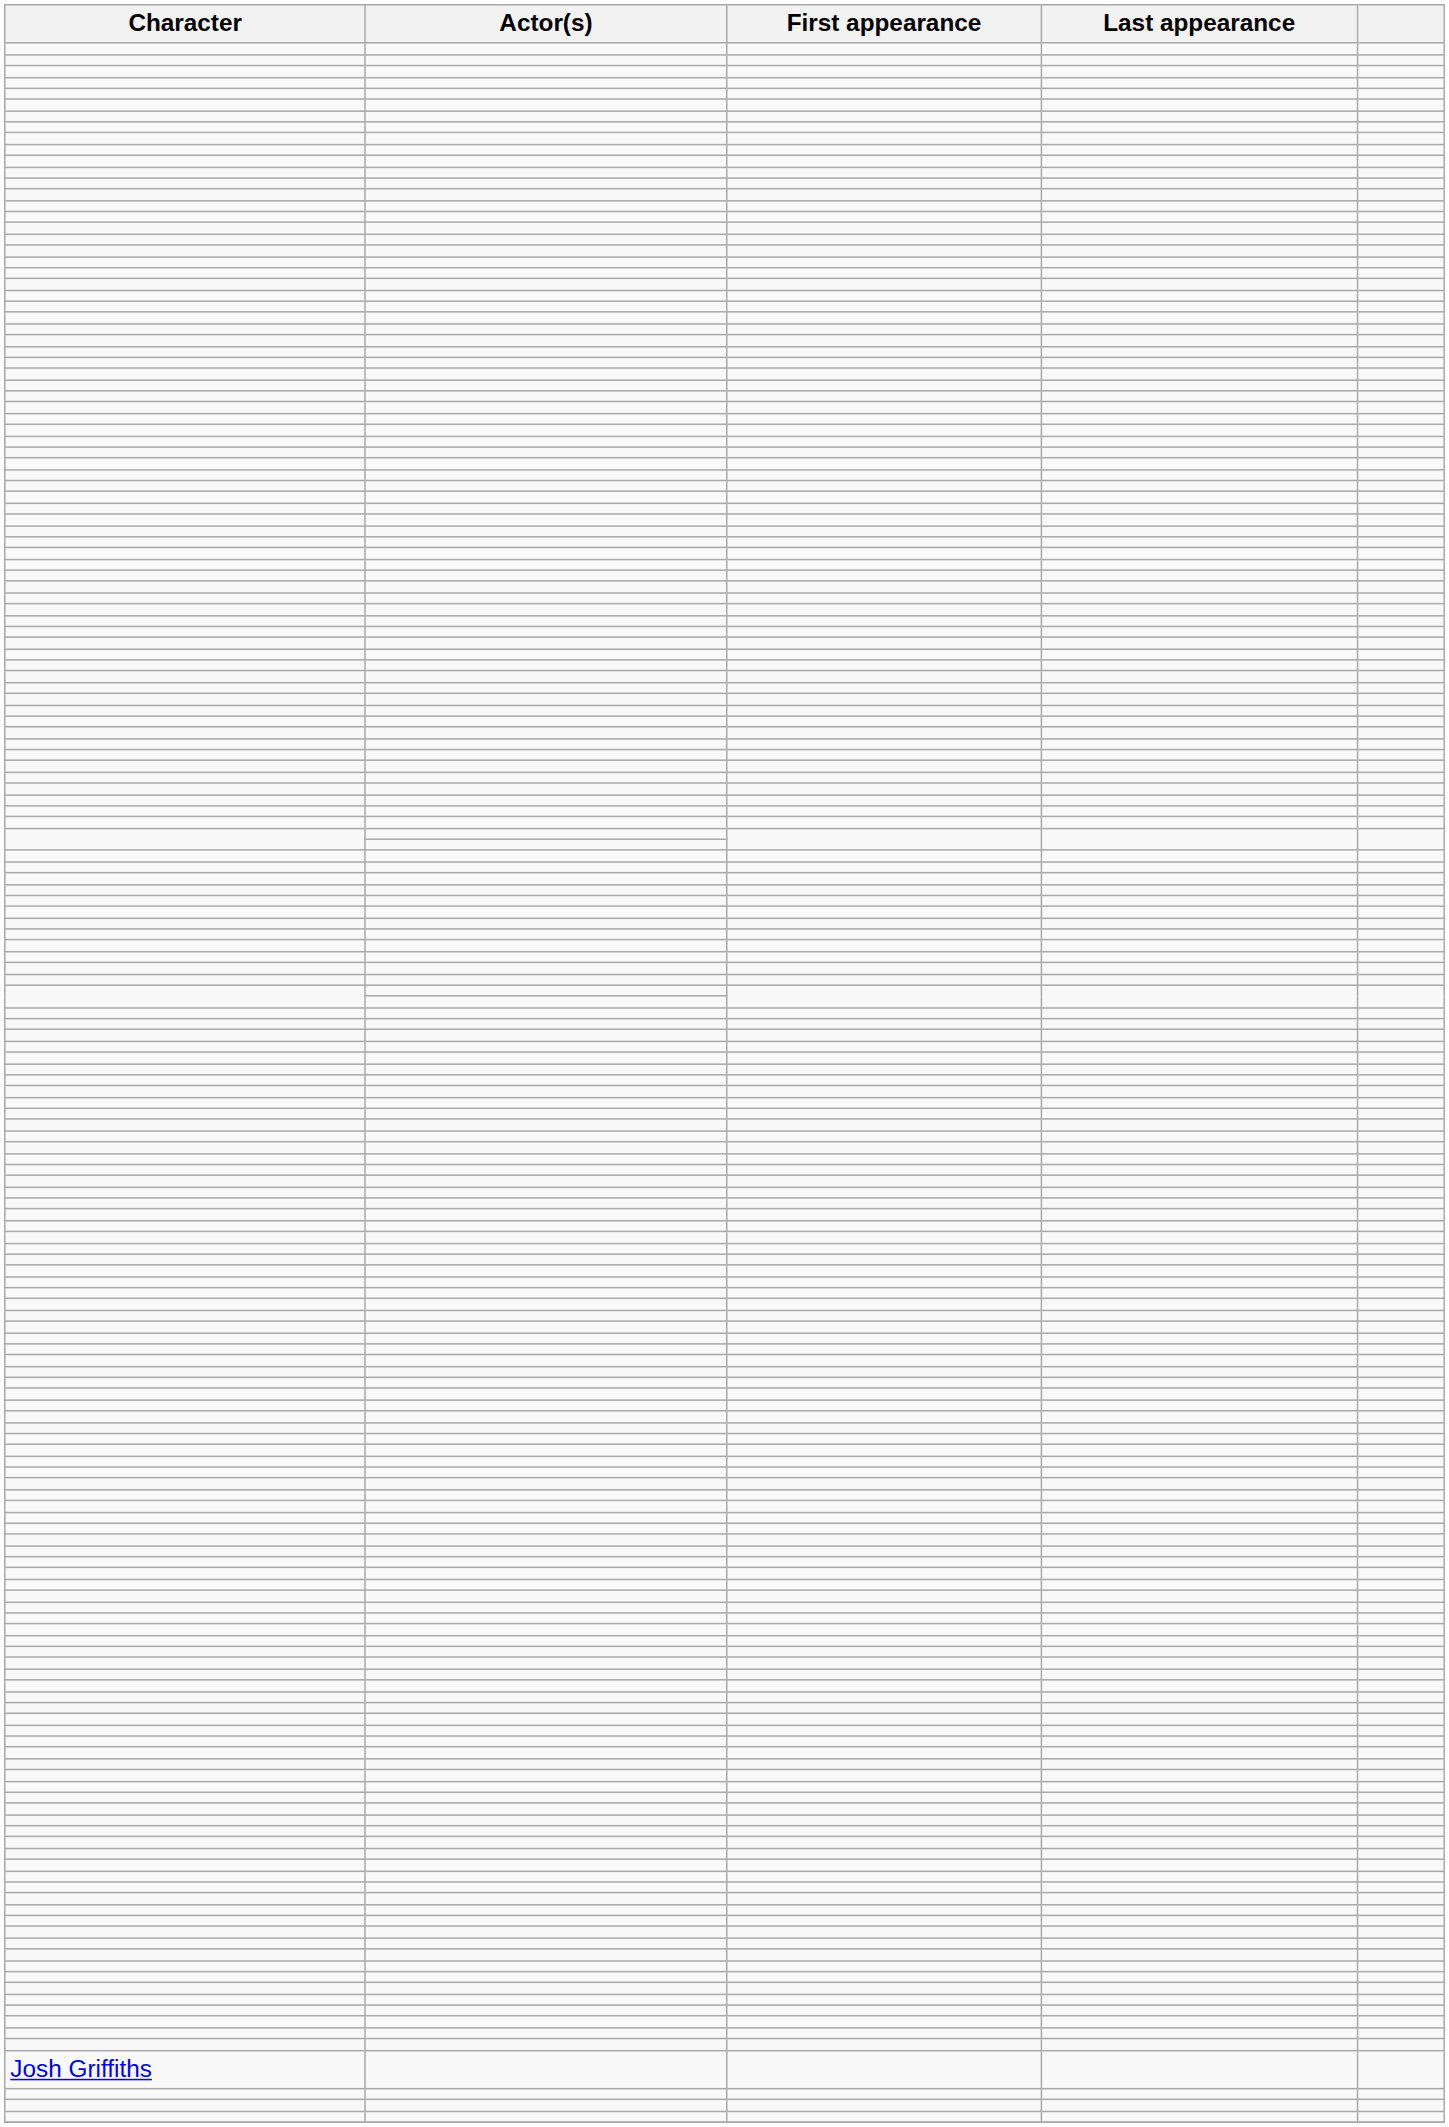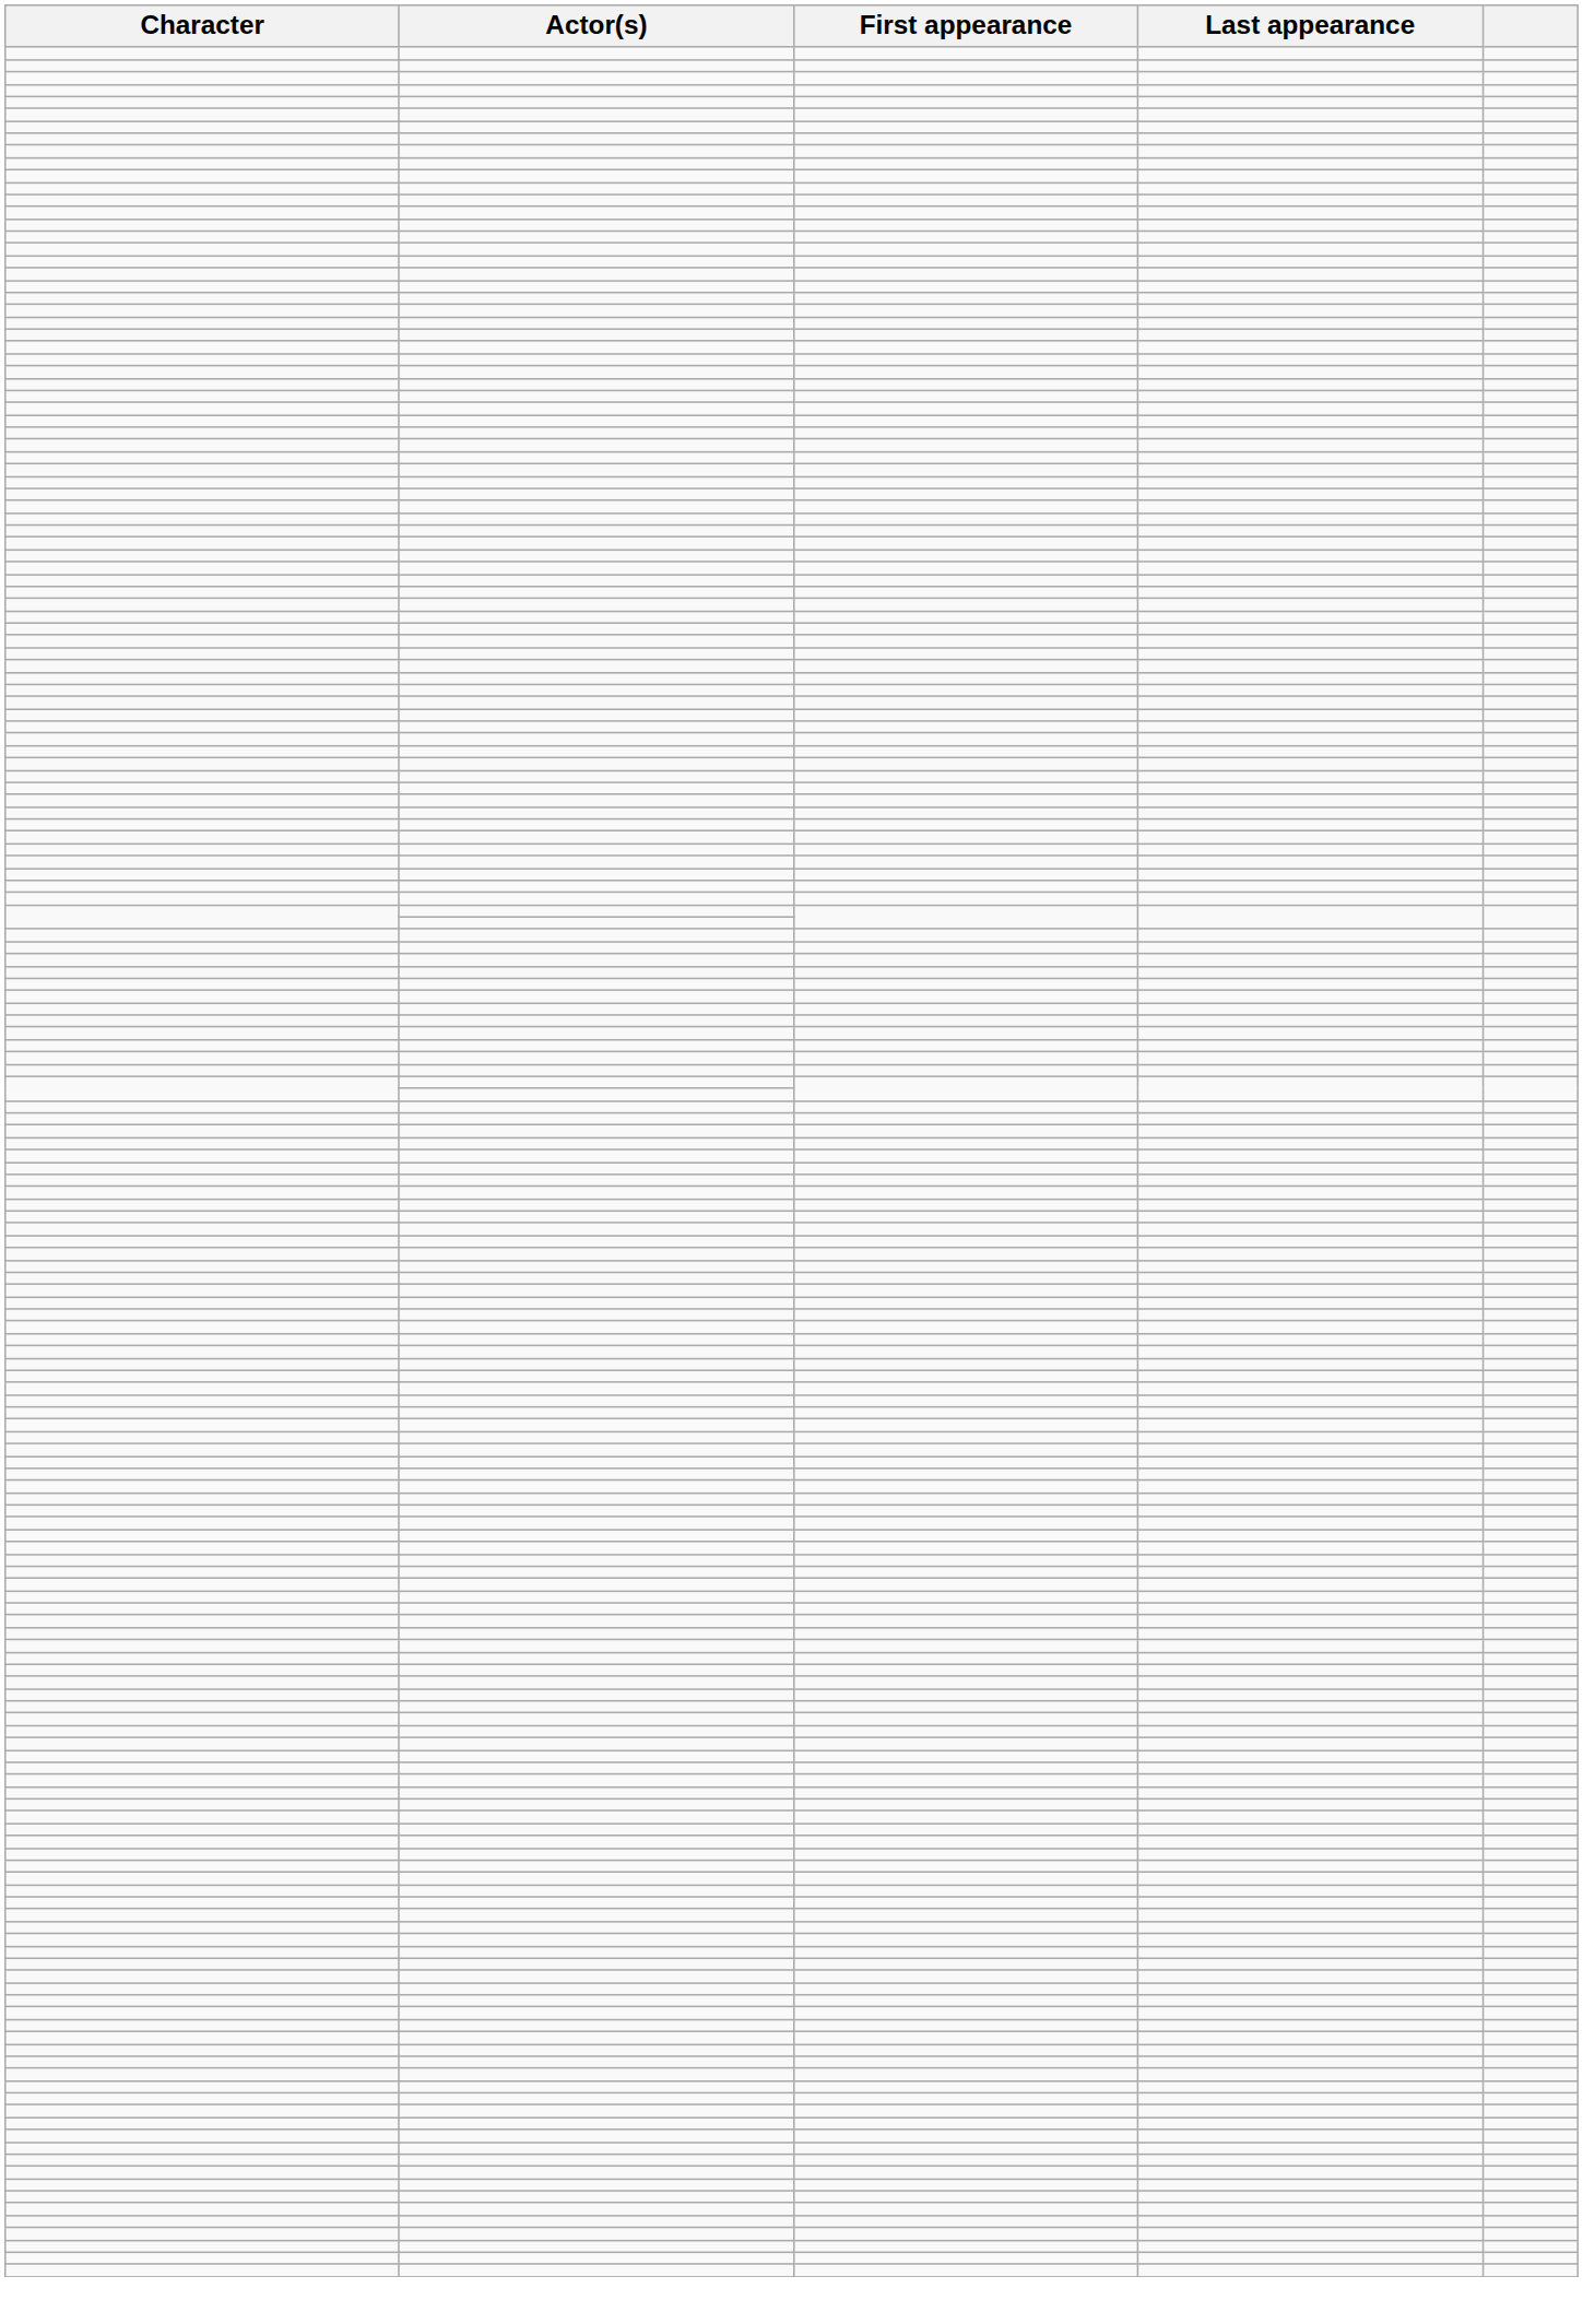- row: Josh Griffiths
